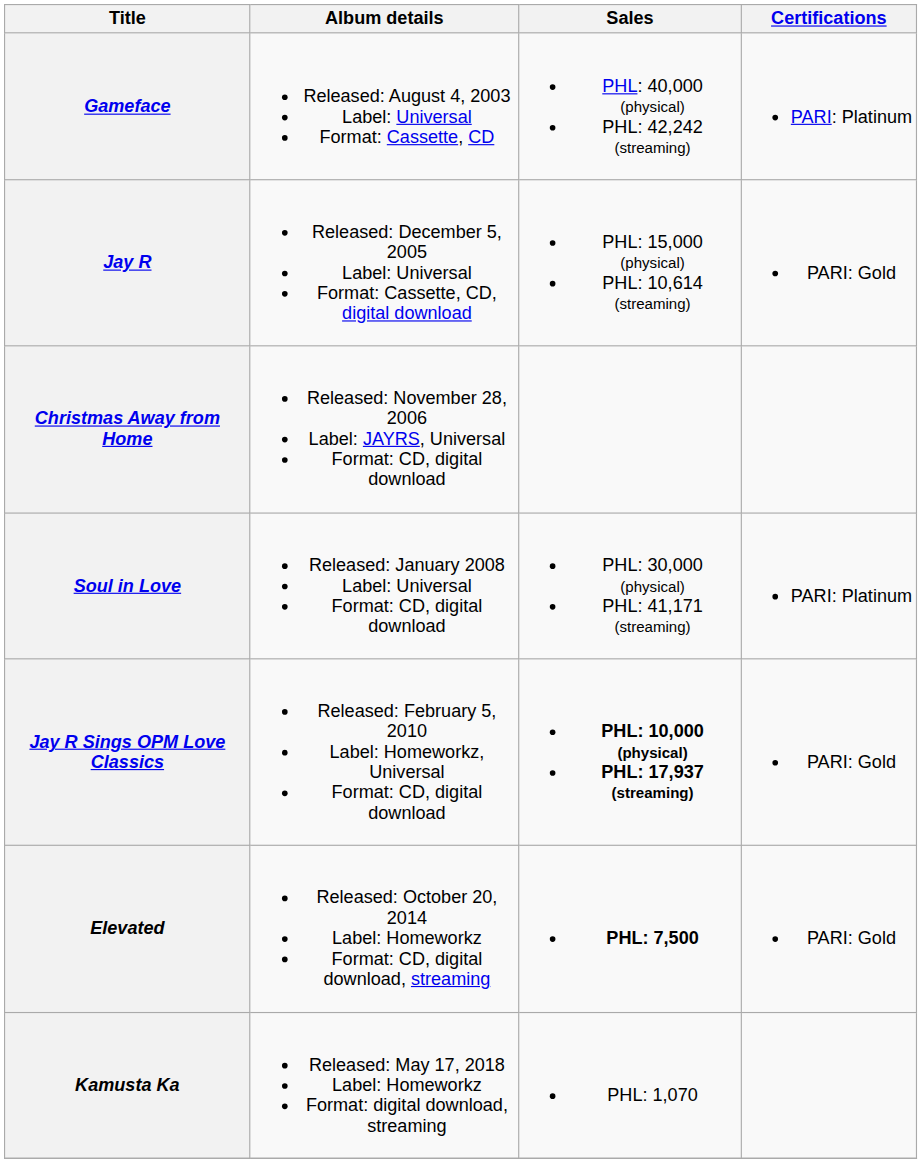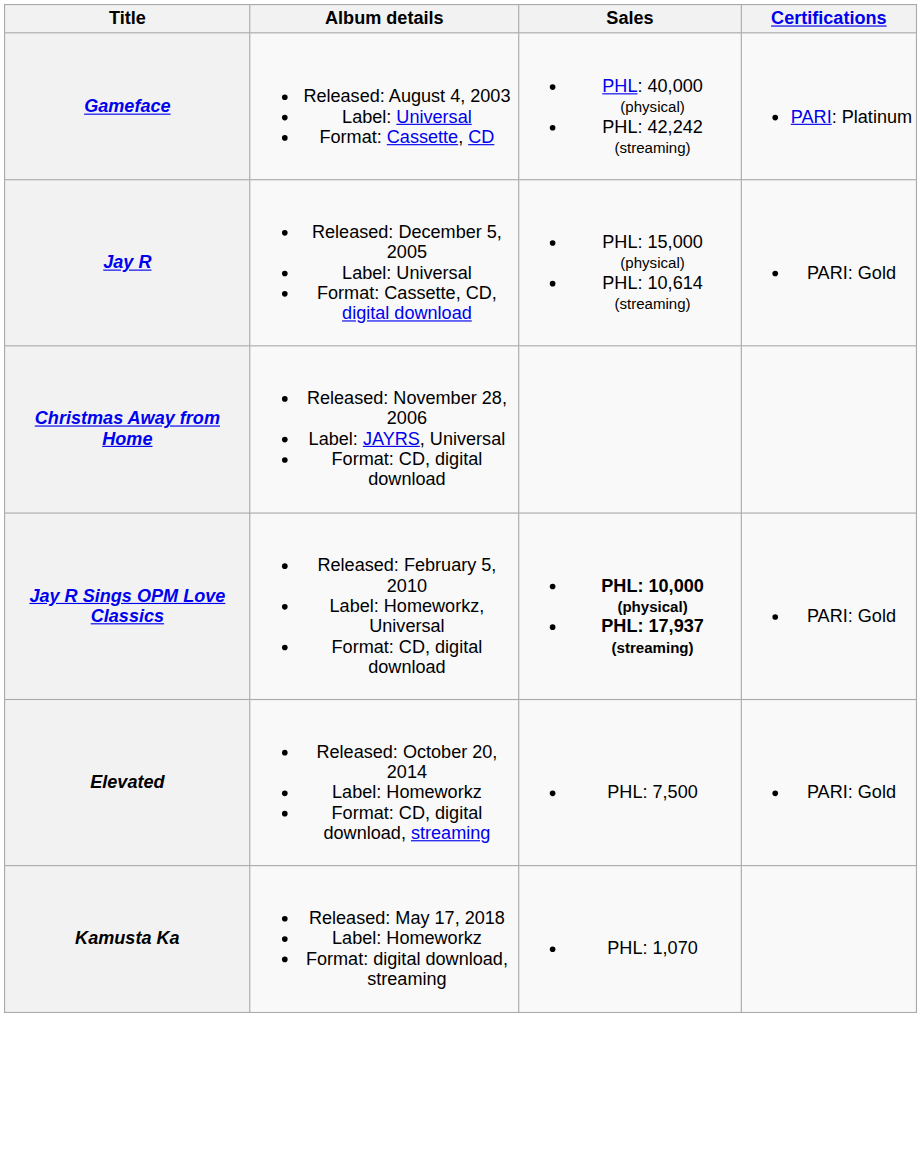- row: Soul in Love | Released: January 2008 Label: Universal Format: CD, digital download | PHL: 30,000 (physical) PHL: 41,171 (streaming) | PARI: Platinum
Elevated | Sales: bold -> normal
